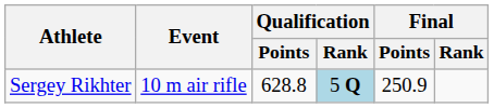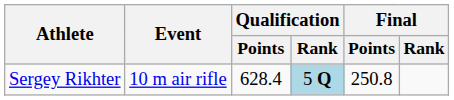Sergey Rikhter | Qualification / Points: 628.8 -> 628.4
Sergey Rikhter | Final / Points: 250.9 -> 250.8
